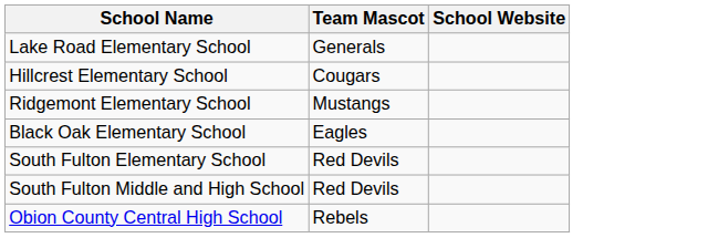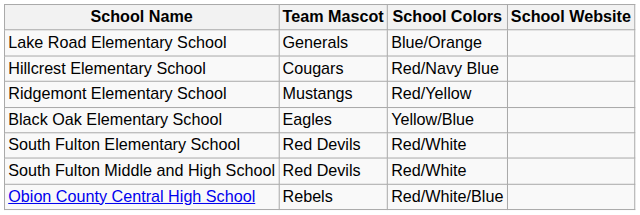+ column: School Colors | Blue/Orange | Red/Navy Blue | Red/Yellow | Yellow/Blue | Red/White | Red/White | Red/White/Blue
